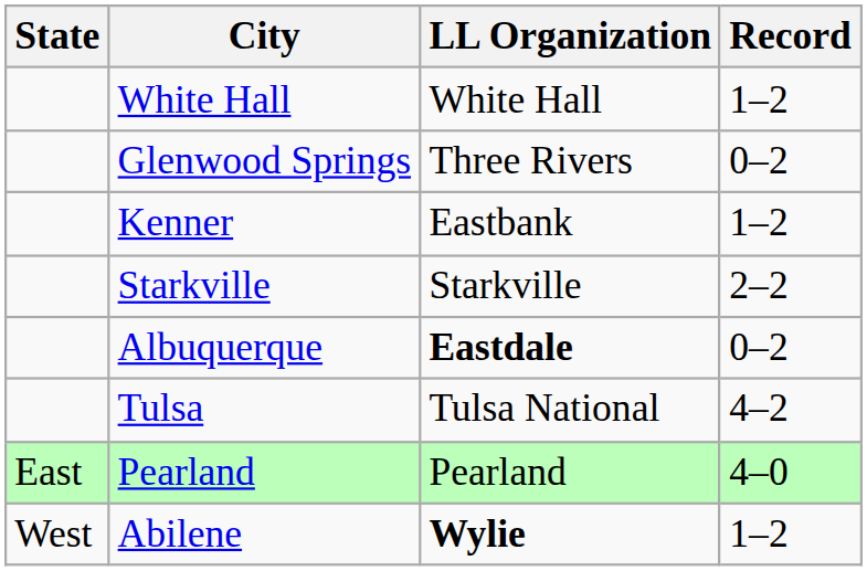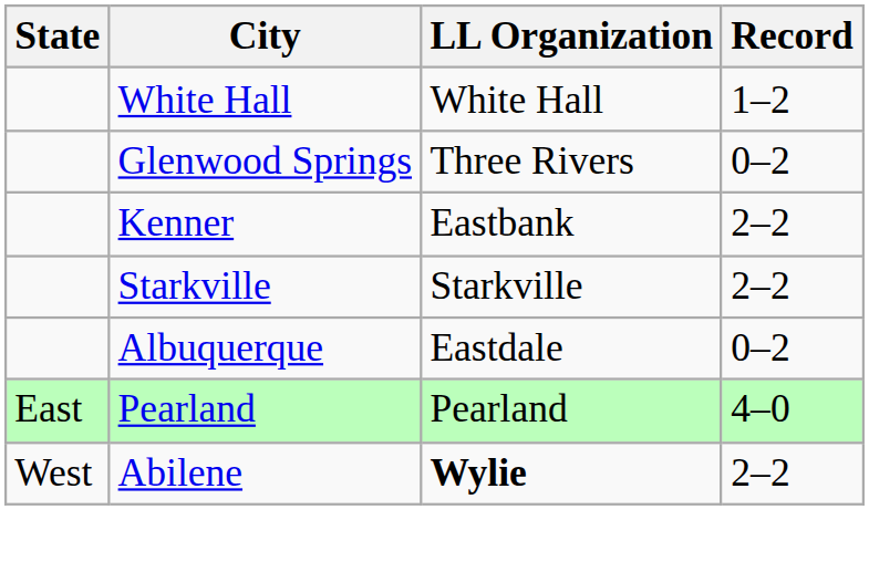Kenner | Record: 1–2 -> 2–2
Albuquerque | LL Organization: bold -> normal
- row: Tulsa | Tulsa National | 4–2
Abilene | Record: 1–2 -> 2–2
